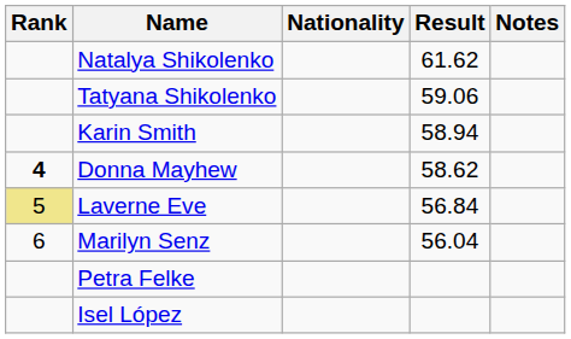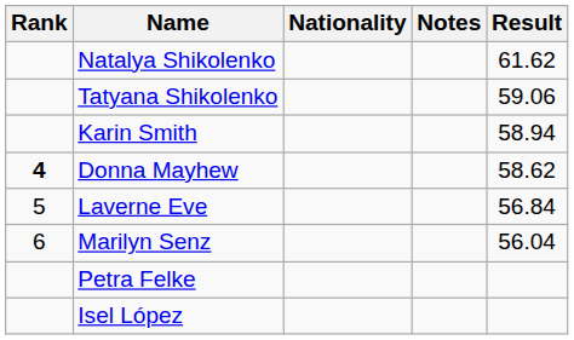columns swapped: Result <-> Notes
Laverne Eve | Rank: khaki background -> no background
